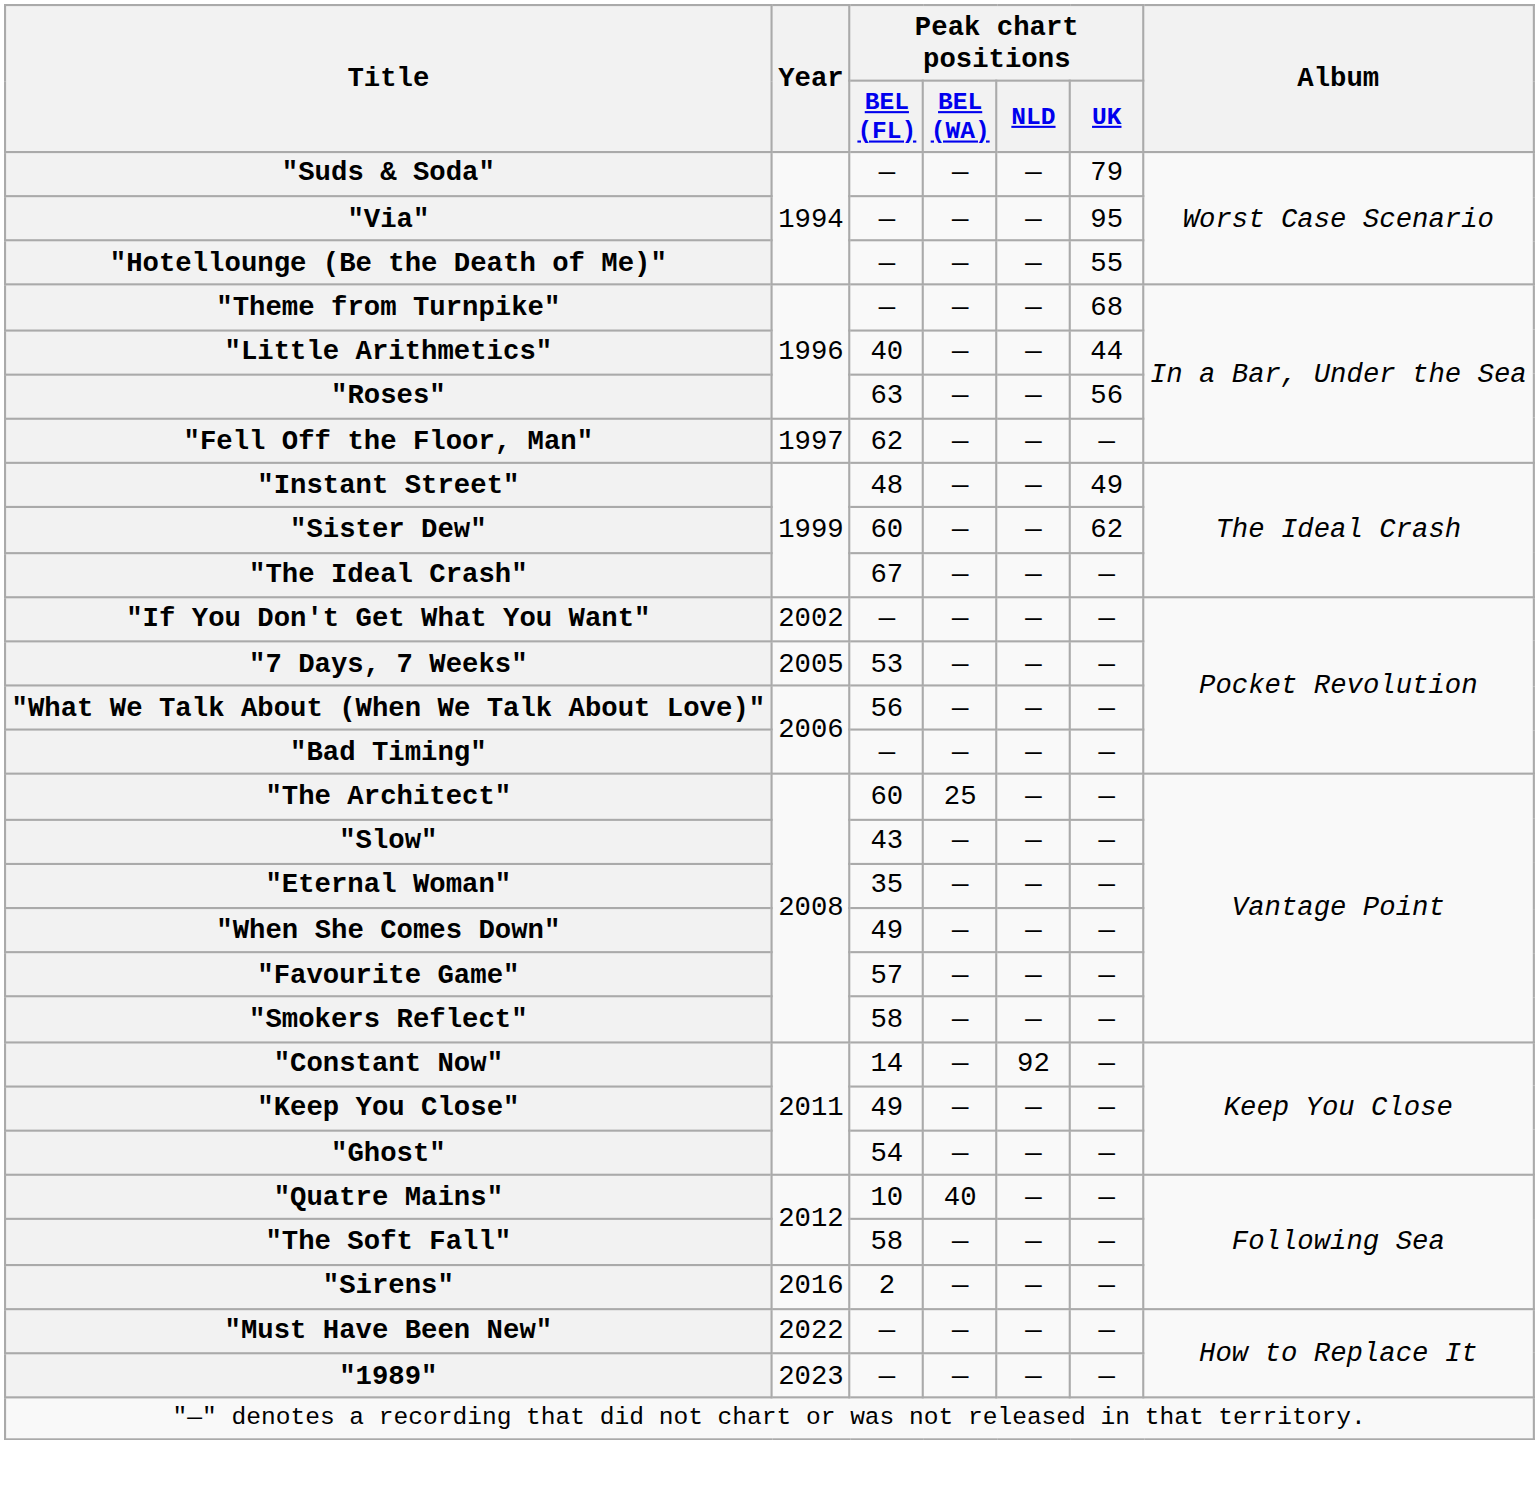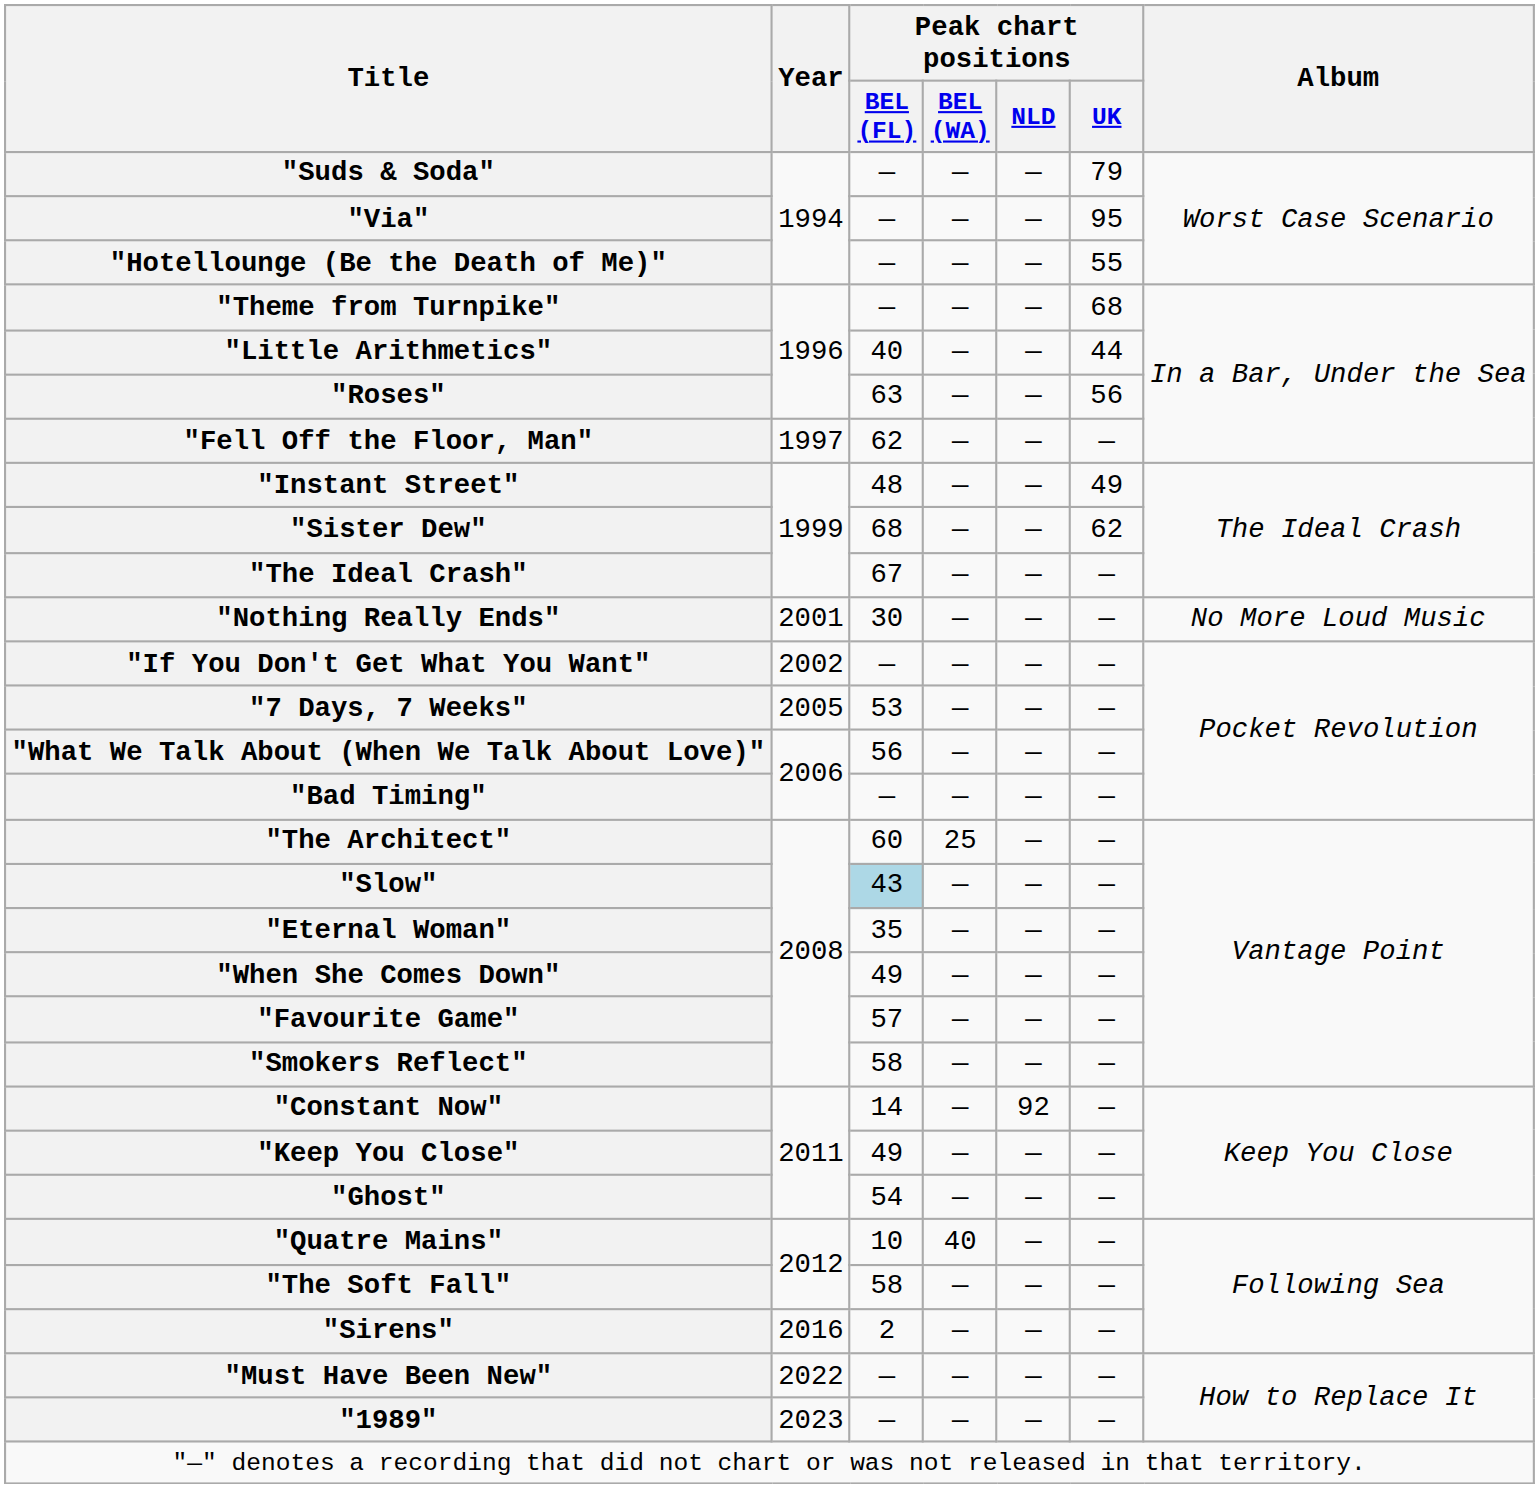"Sister Dew" | Peak chart positions / BEL (FL): 60 -> 68
+ row: "Nothing Really Ends" | 2001 | 30 | — | — | — | No More Loud Music
"Slow" | Peak chart positions / BEL (FL): no background -> lightblue background
